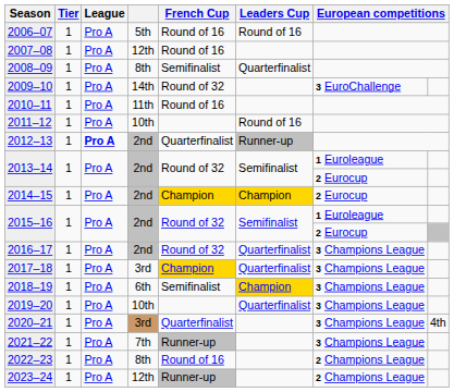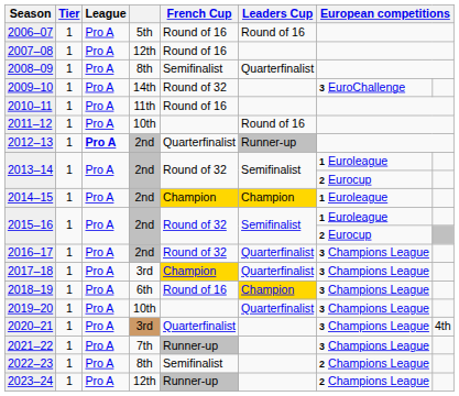2014–15 | column 7: 2 Eurocup -> 1 Euroleague
2018–19 | French Cup: Semifinalist -> Round of 16
2022–23 | French Cup: Round of 16 -> Semifinalist
